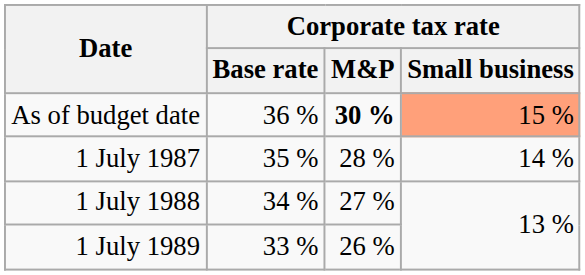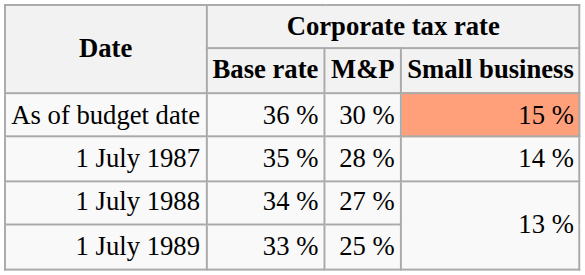As of budget date | Corporate tax rate / M&P: bold -> normal
1 July 1989 | Corporate tax rate / M&P: 26 % -> 25 %
